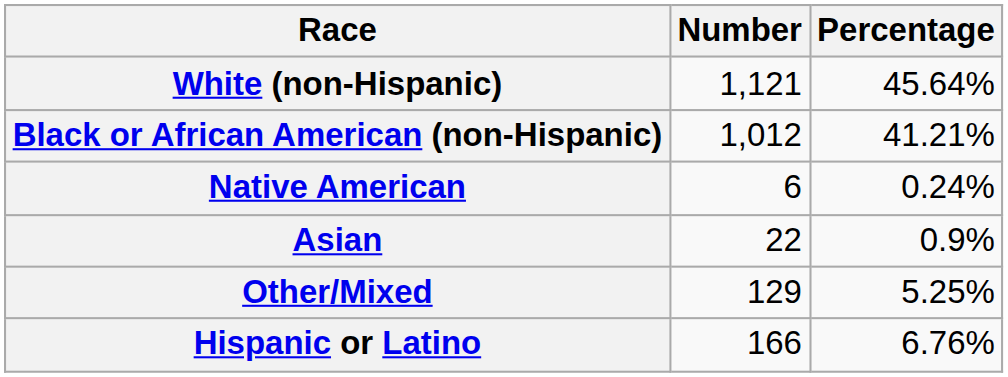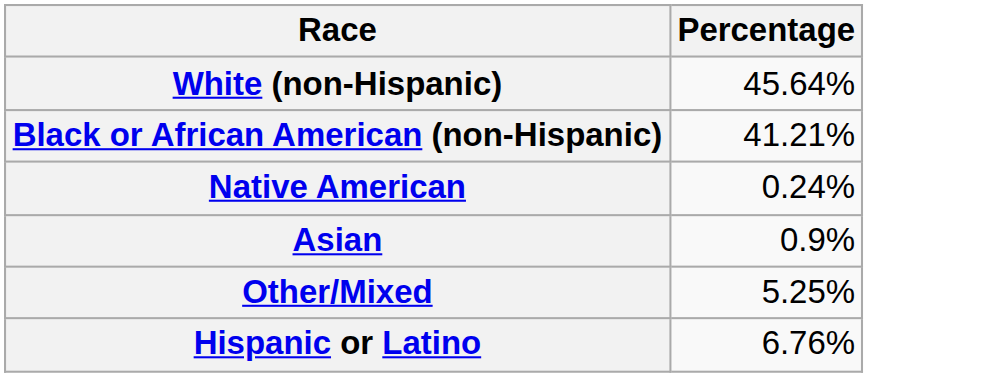- column: Number | 1,121 | 1,012 | 6 | 22 | 129 | 166
